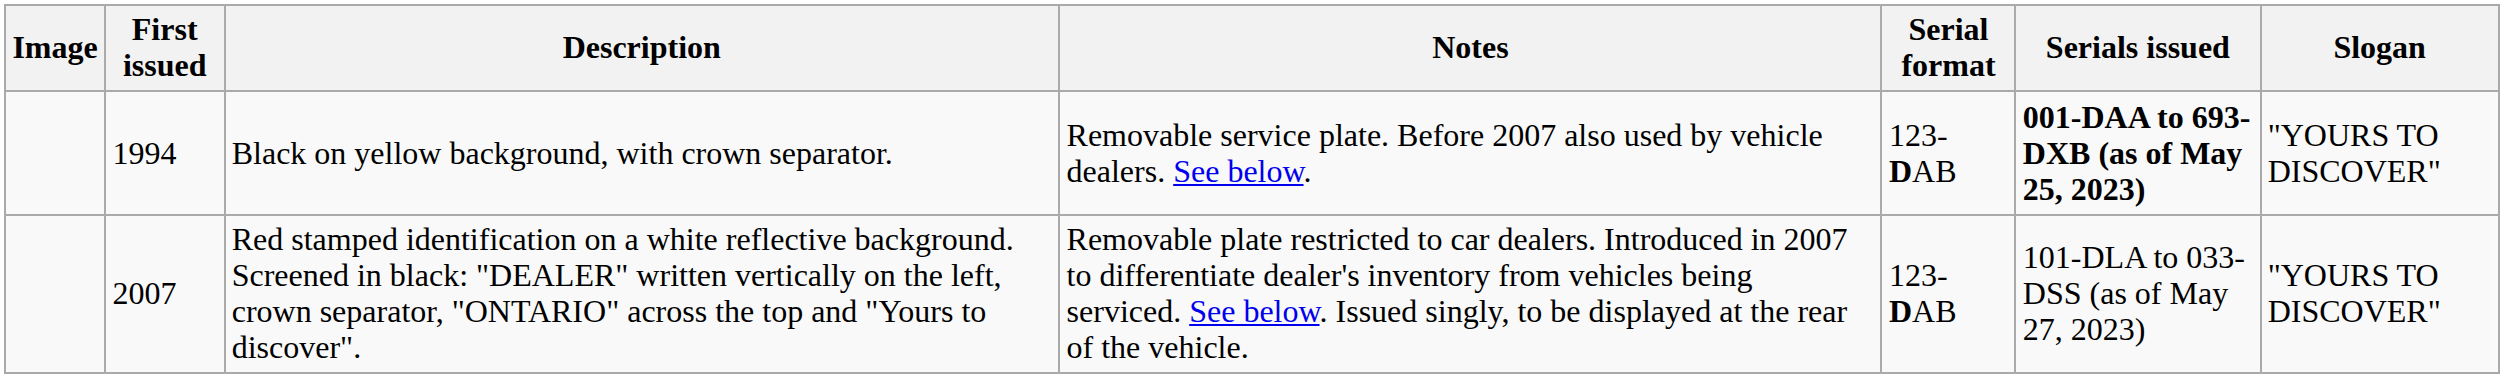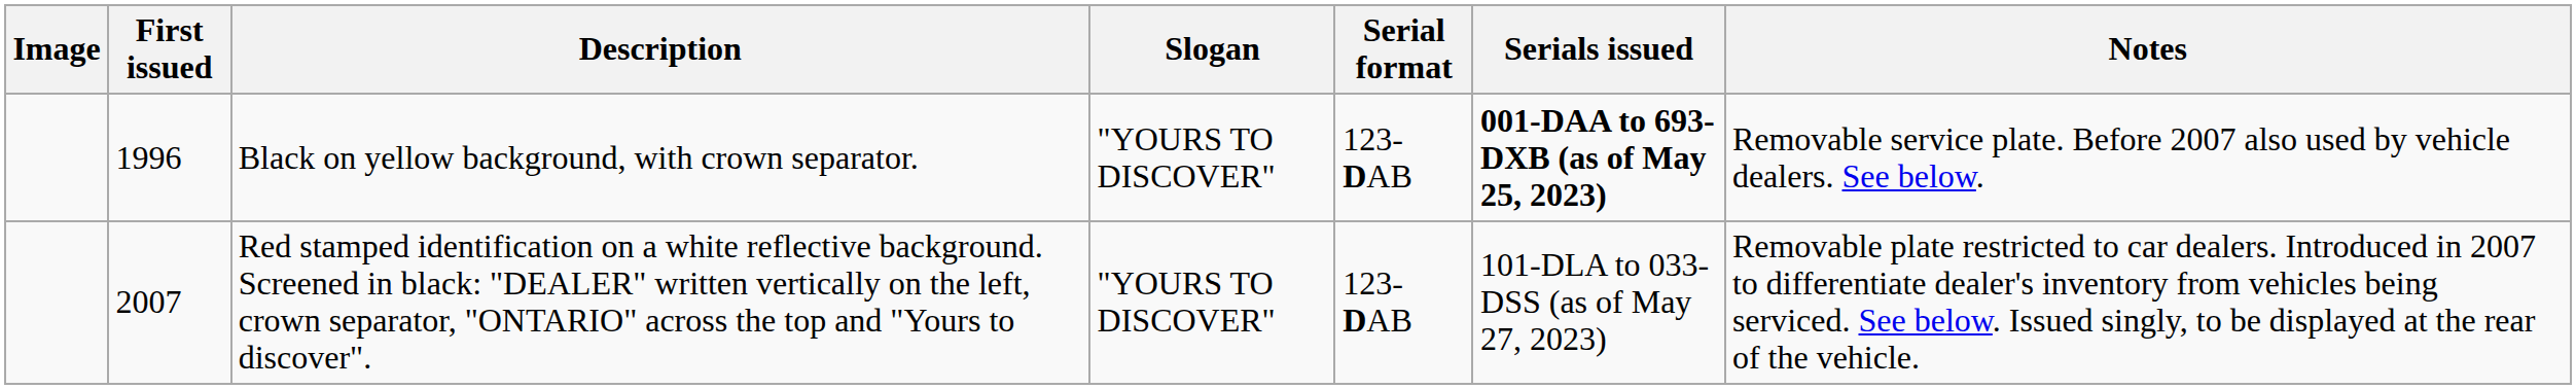columns swapped: Slogan <-> Notes
Black on yellow background, with crown separator. | First issued: 1994 -> 1996
